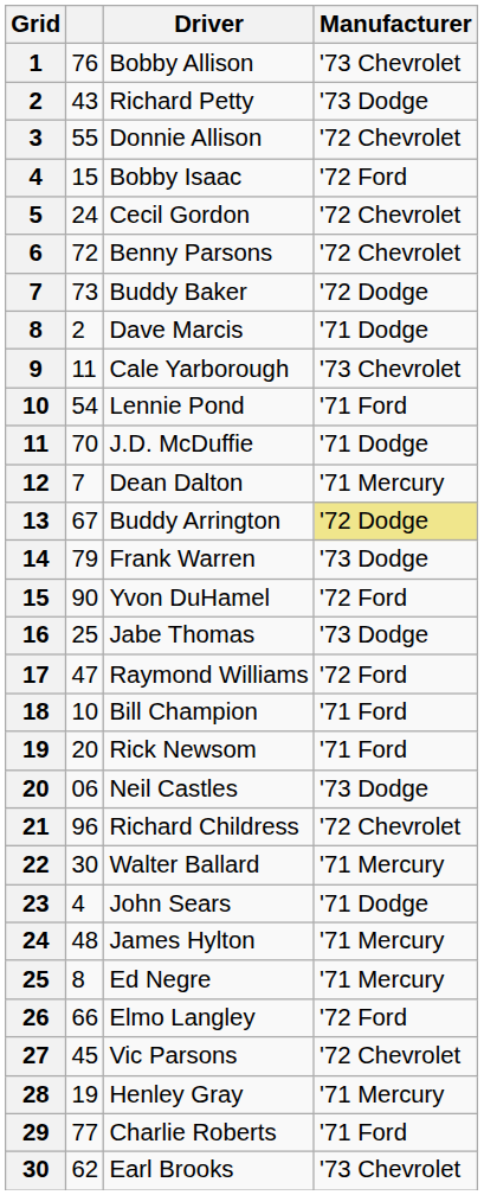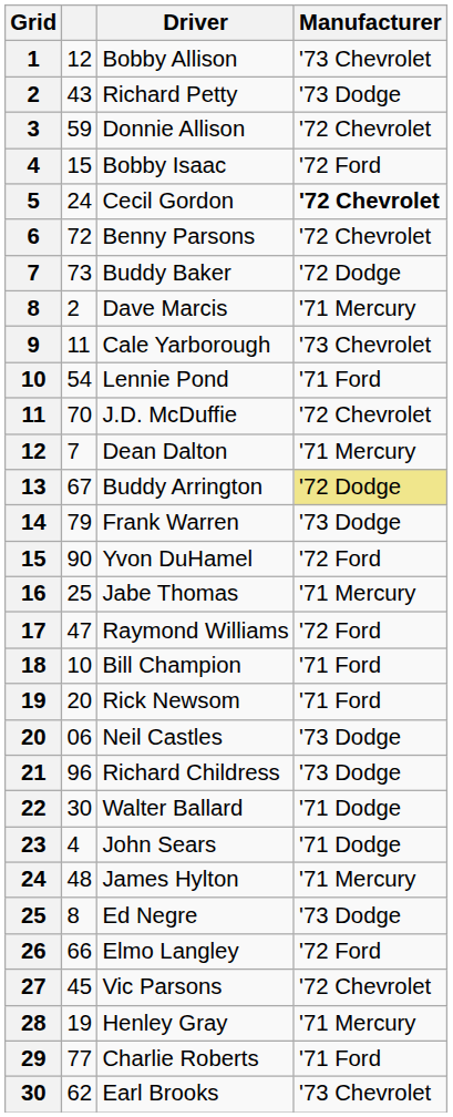Bobby Allison | column 2: 76 -> 12
Donnie Allison | column 2: 55 -> 59
Cecil Gordon | Manufacturer: normal -> bold
Dave Marcis | Manufacturer: '71 Dodge -> '71 Mercury
J.D. McDuffie | Manufacturer: '71 Dodge -> '72 Chevrolet
Jabe Thomas | Manufacturer: '73 Dodge -> '71 Mercury
Richard Childress | Manufacturer: '72 Chevrolet -> '73 Dodge
Walter Ballard | Manufacturer: '71 Mercury -> '71 Dodge
Ed Negre | Manufacturer: '71 Mercury -> '73 Dodge
